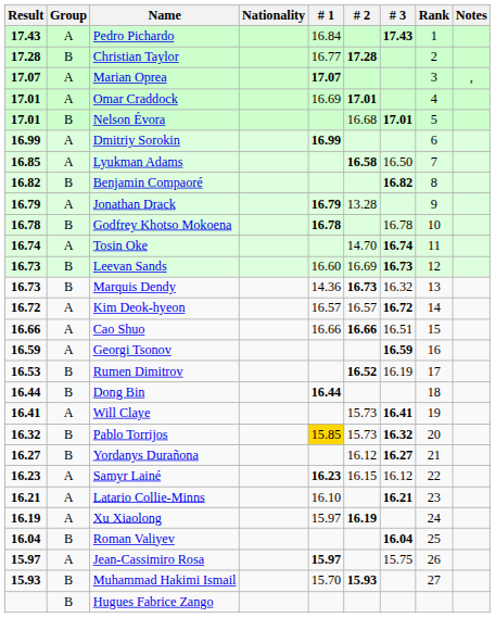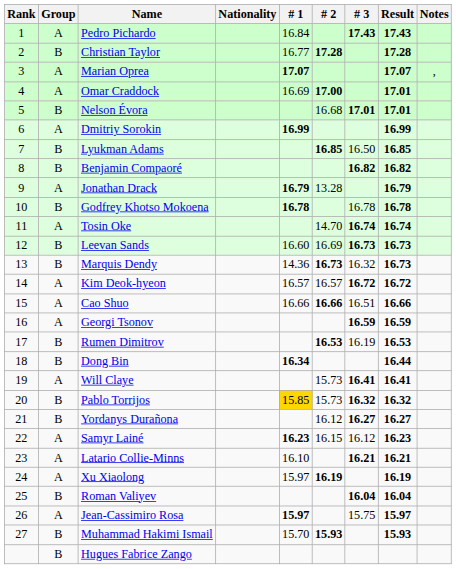columns swapped: Rank <-> Result
Omar Craddock | # 2: 17.01 -> 17.00
Lyukman Adams | Group: A -> B
Lyukman Adams | # 2: 16.58 -> 16.85
Rumen Dimitrov | # 2: 16.52 -> 16.53
Dong Bin | # 1: 16.44 -> 16.34
